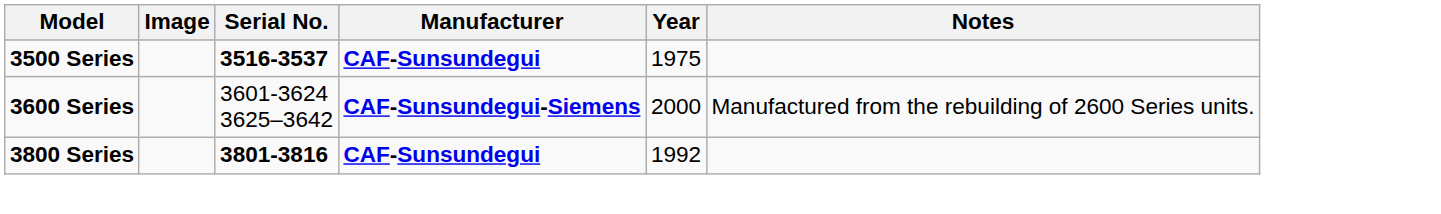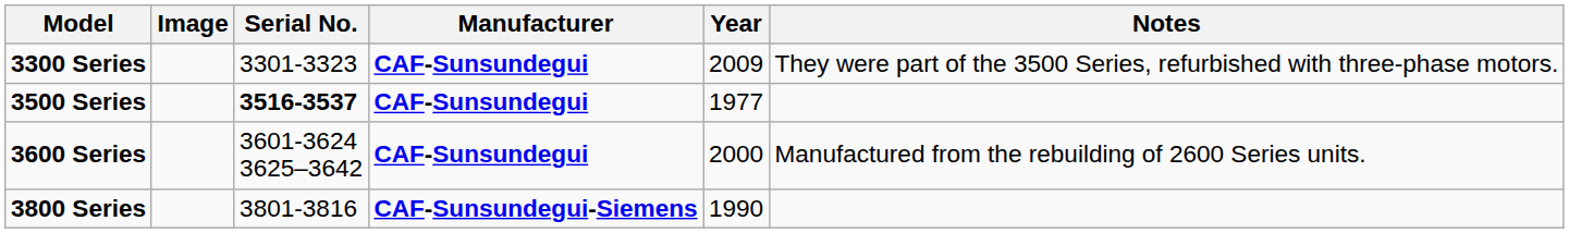+ row: 3300 Series | 3301-3323 | CAF-Sunsundegui | 2009 | They were part of the 3500 Series, refurbished with three-phase motors.
3500 Series | Year: 1975 -> 1977
3600 Series | Manufacturer: CAF-Sunsundegui-Siemens -> CAF-Sunsundegui
3800 Series | Serial No.: bold -> normal
3800 Series | Manufacturer: CAF-Sunsundegui -> CAF-Sunsundegui-Siemens
3800 Series | Year: 1992 -> 1990
